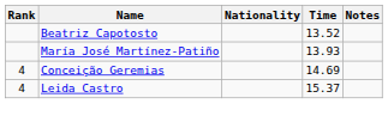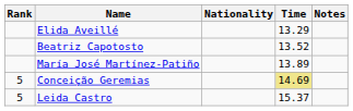+ row: Elida Aveillé | 13.29
María José Martínez-Patiño | Time: 13.93 -> 13.89
Conceição Geremias | Rank: 4 -> 5
Conceição Geremias | Time: no background -> khaki background
Leida Castro | Rank: 4 -> 5
